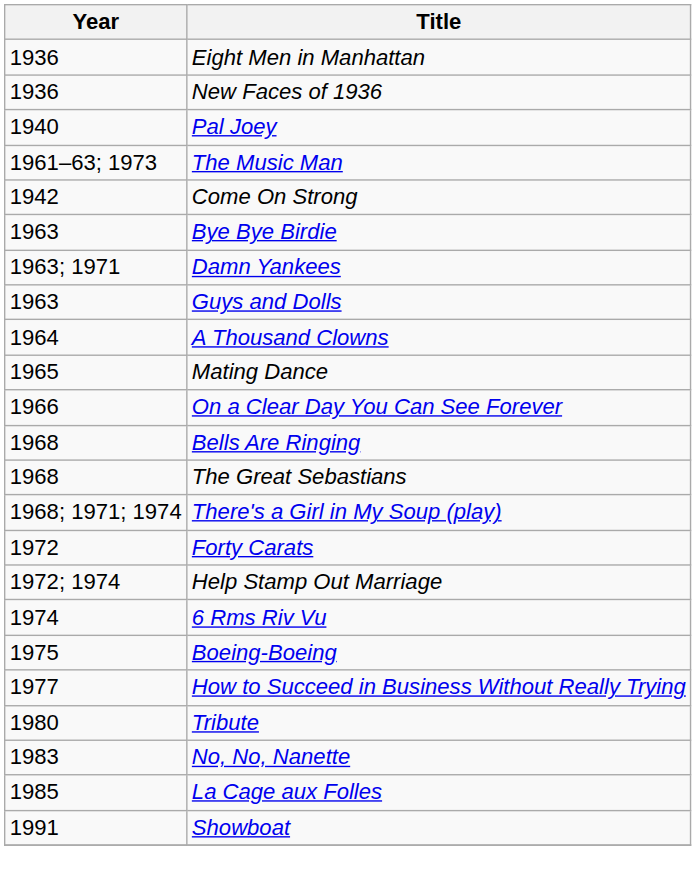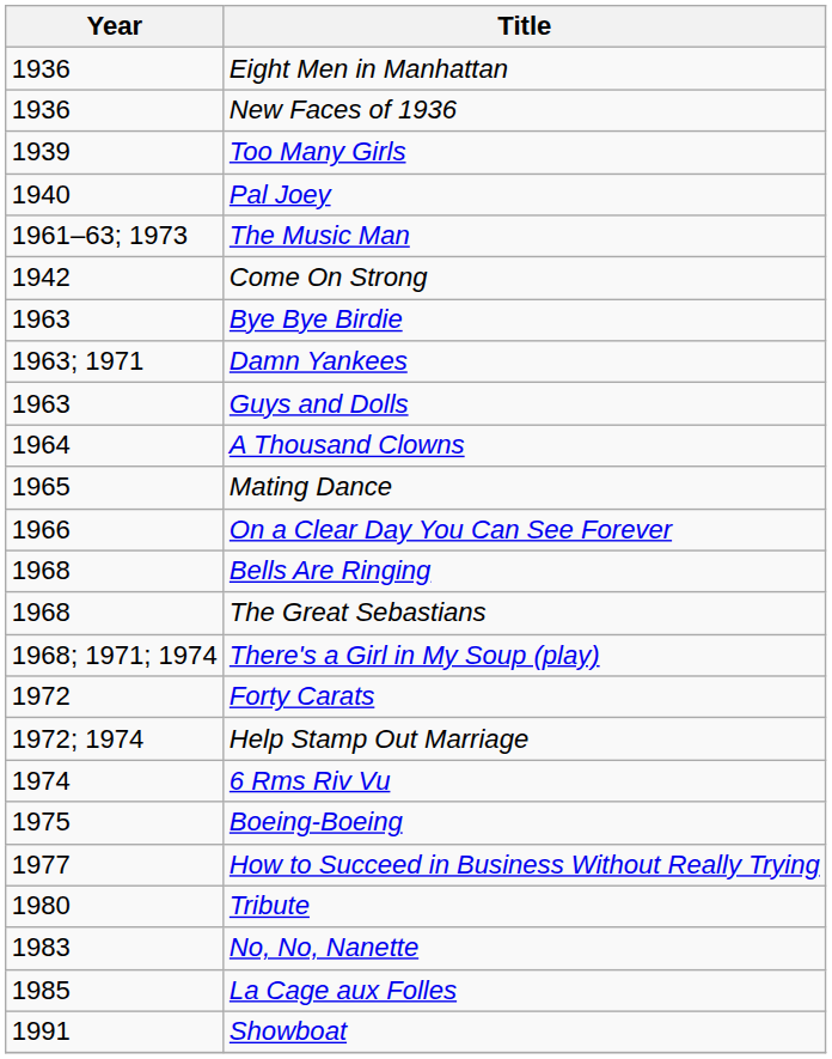+ row: 1939 | Too Many Girls
